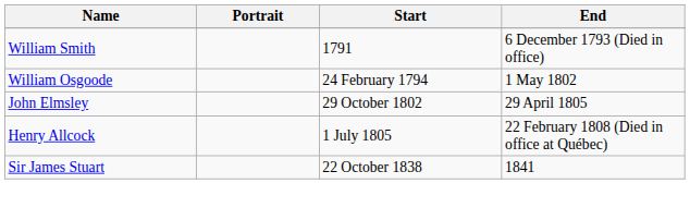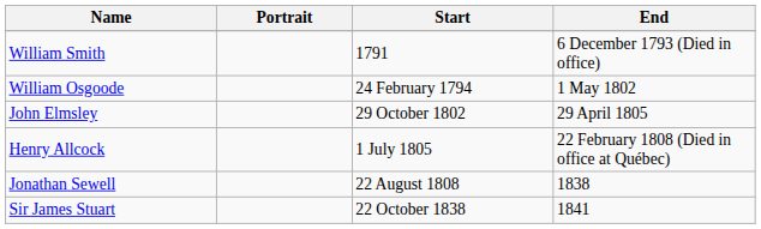+ row: Jonathan Sewell | 22 August 1808 | 1838
